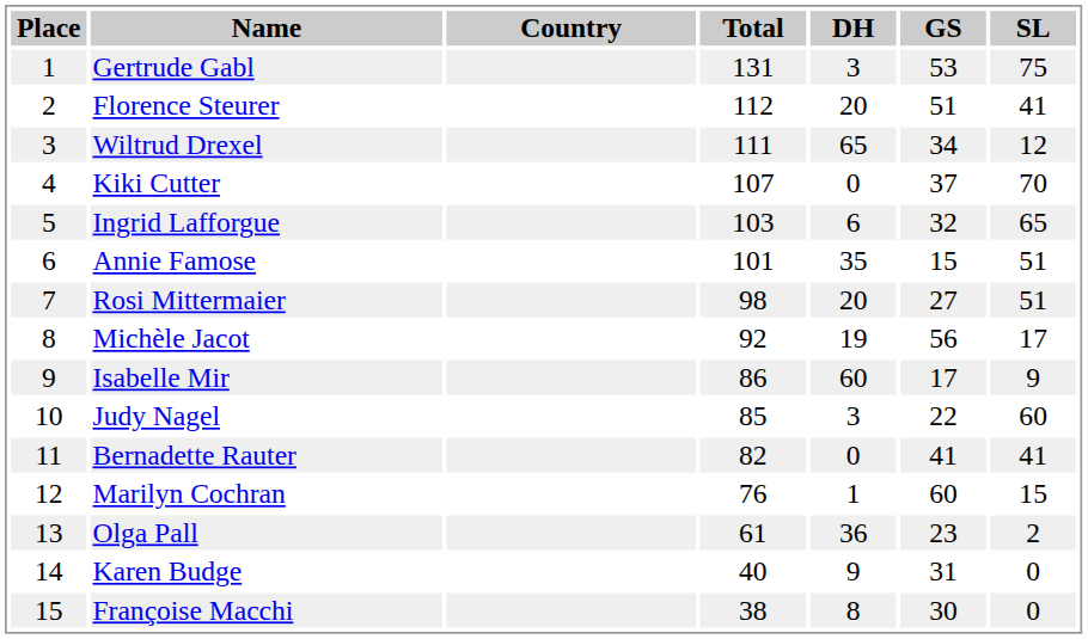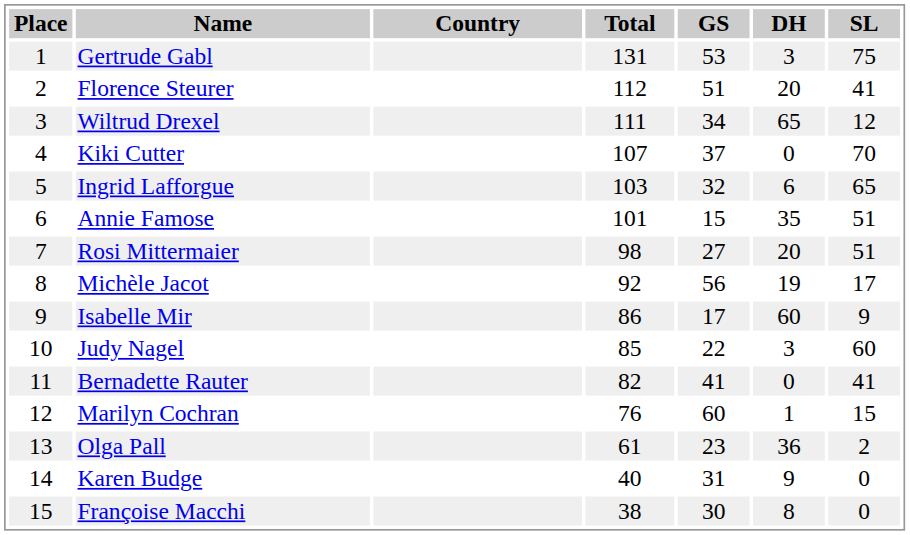columns swapped: DH <-> GS
